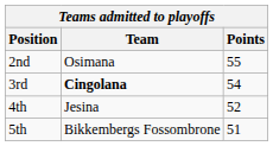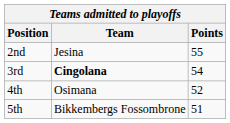2nd | Team: Osimana -> Jesina
4th | Team: Jesina -> Osimana
